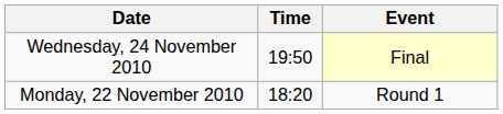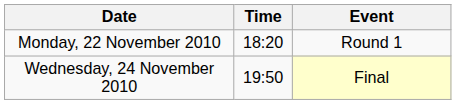rows swapped: Monday, 22 November 2010 <-> Wednesday, 24 November 2010
